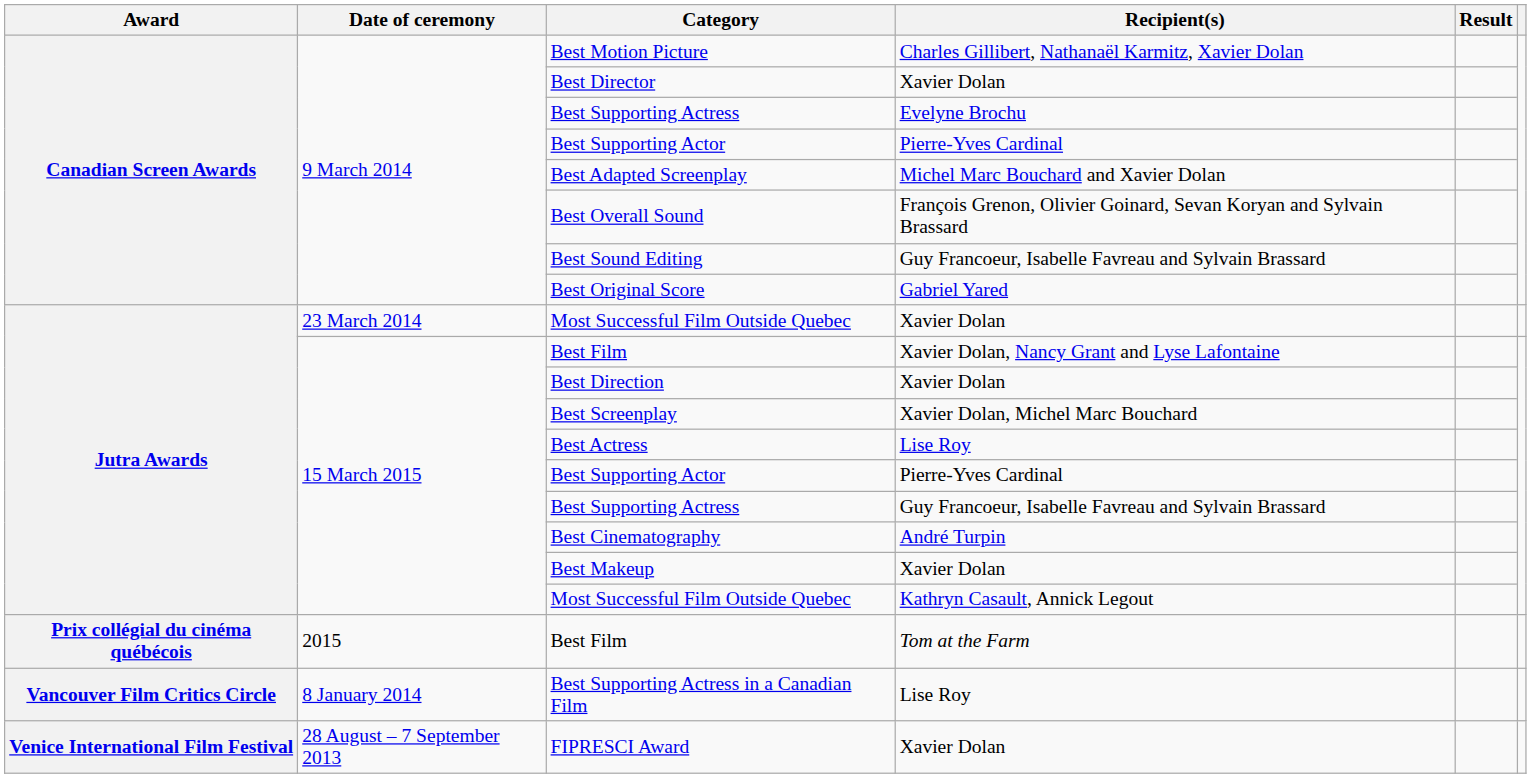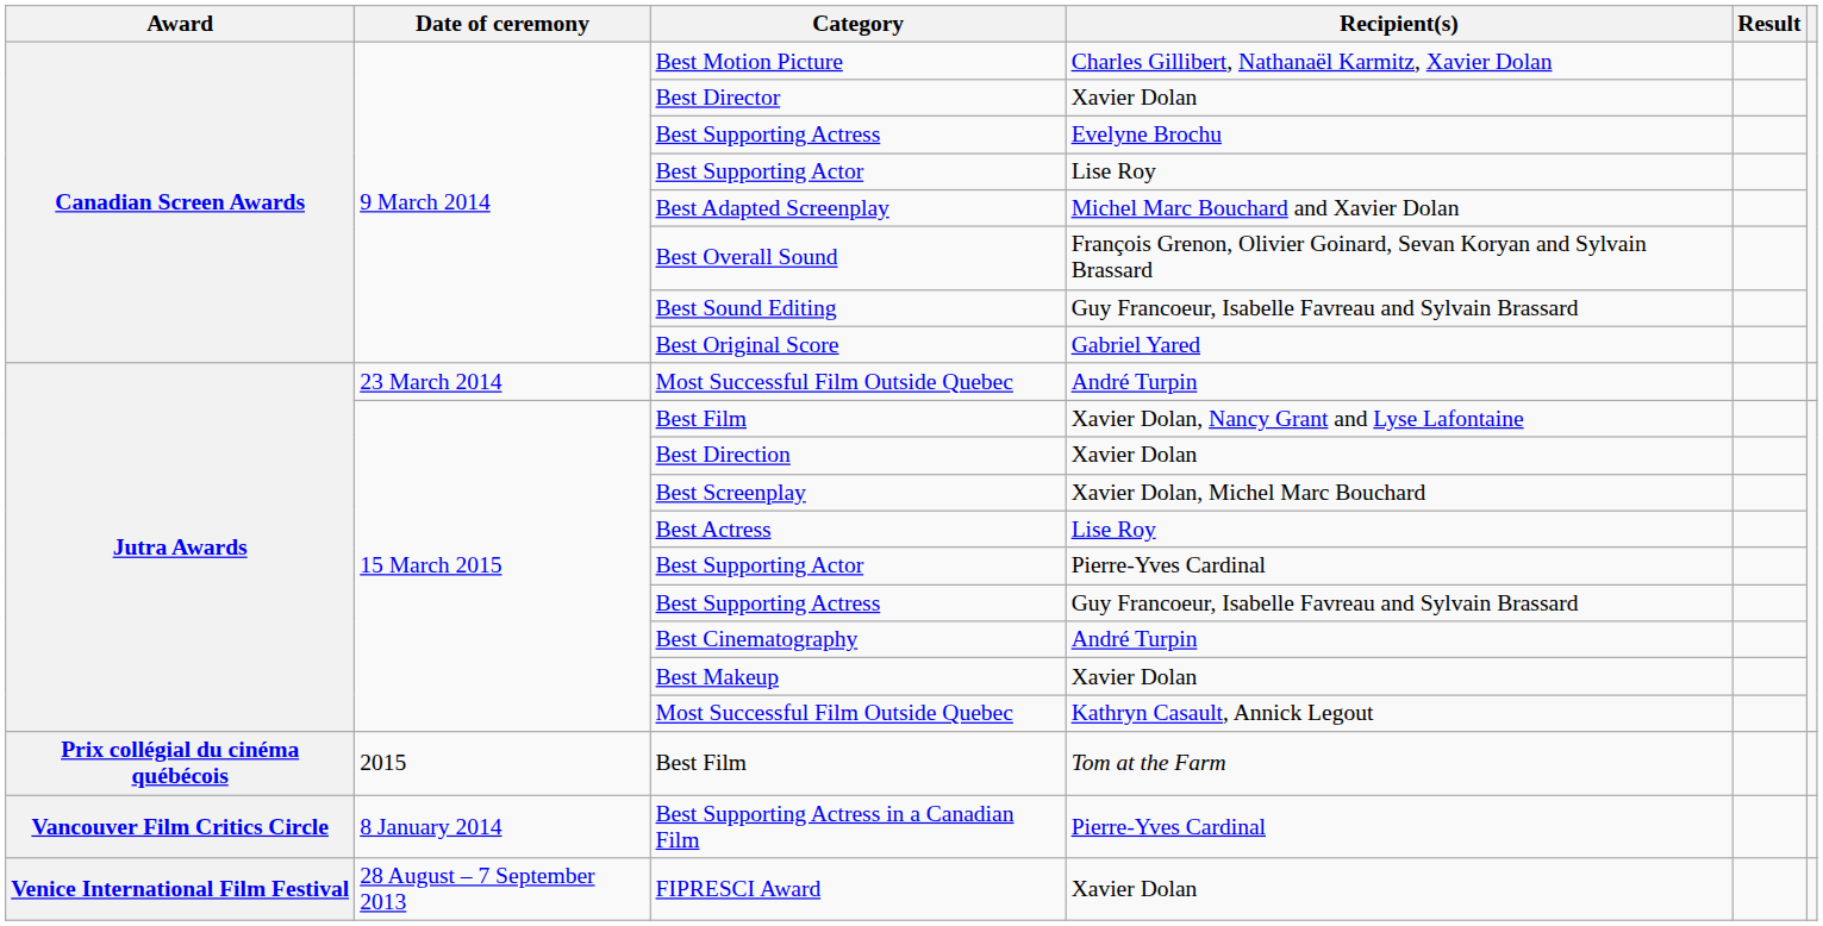9 March 2014 / Best Supporting Actor | Recipient(s): Pierre-Yves Cardinal -> Lise Roy
23 March 2014 / Most Successful Film Outside Quebec | Recipient(s): Xavier Dolan -> André Turpin
Best Supporting Actress in a Canadian Film | Recipient(s): Lise Roy -> Pierre-Yves Cardinal
